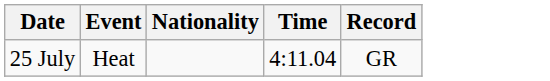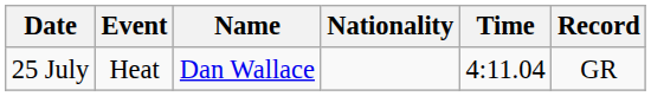+ column: Name | Dan Wallace
